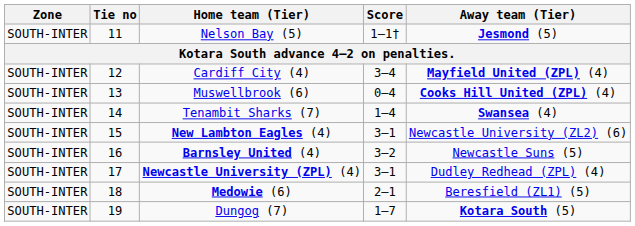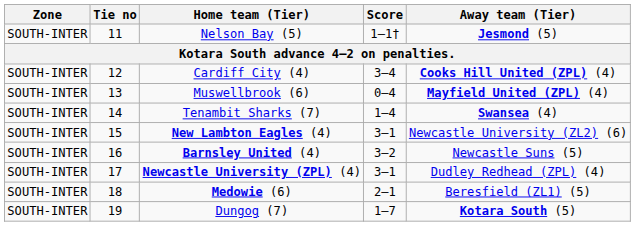Cardiff City (4) | Away team (Tier): Mayfield United (ZPL) (4) -> Cooks Hill United (ZPL) (4)
Muswellbrook (6) | Away team (Tier): Cooks Hill United (ZPL) (4) -> Mayfield United (ZPL) (4)
